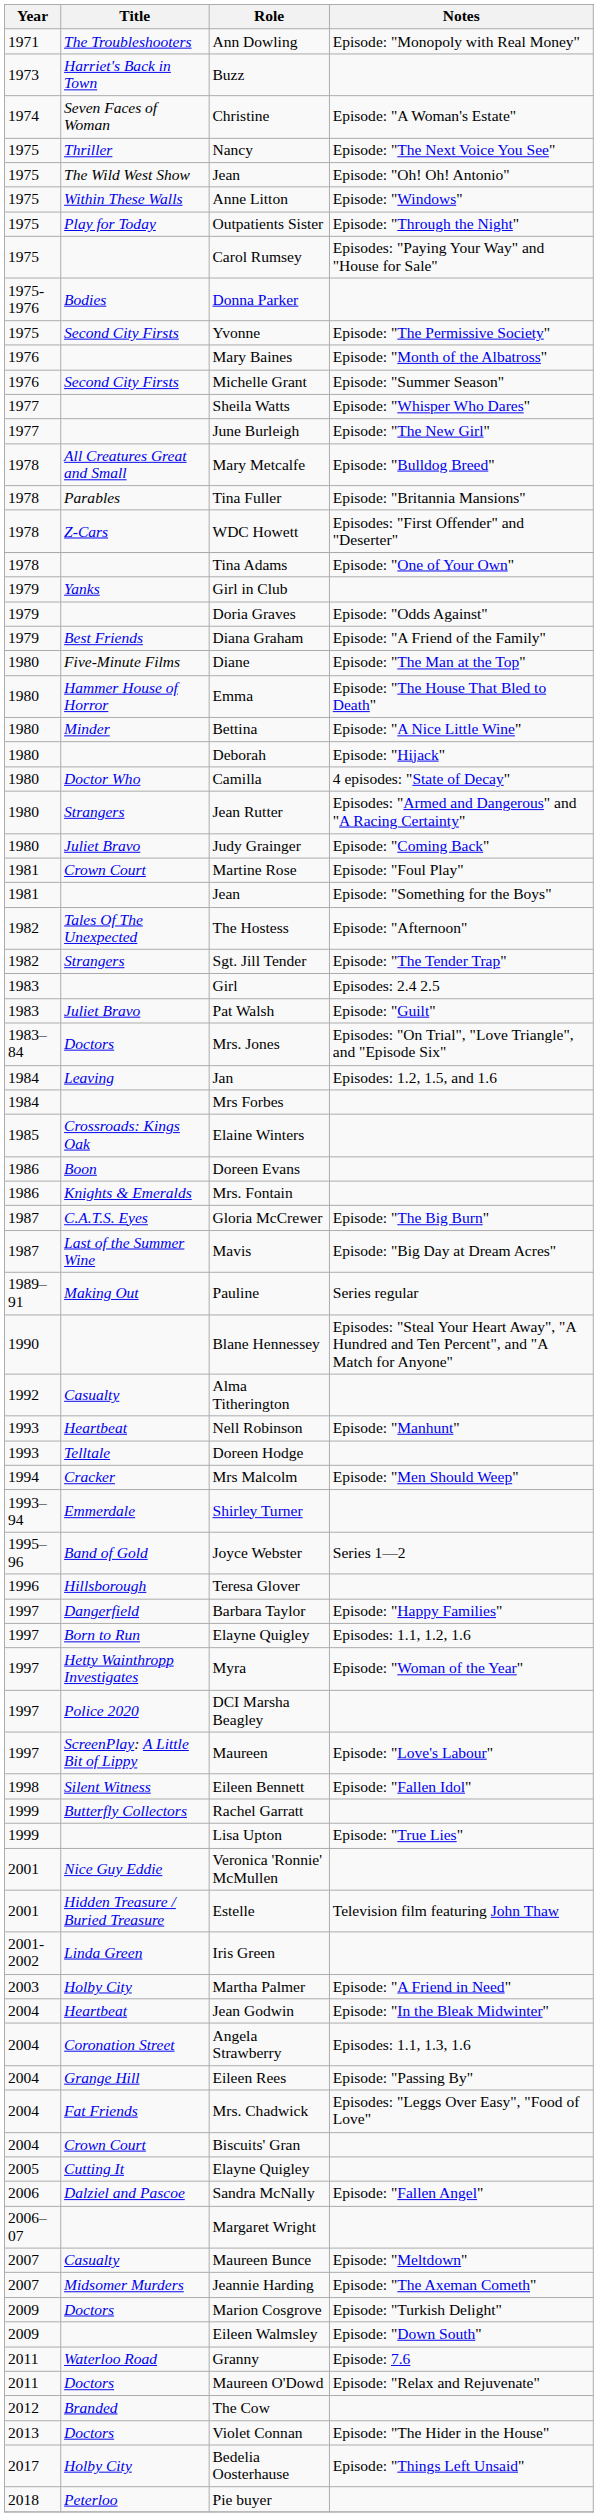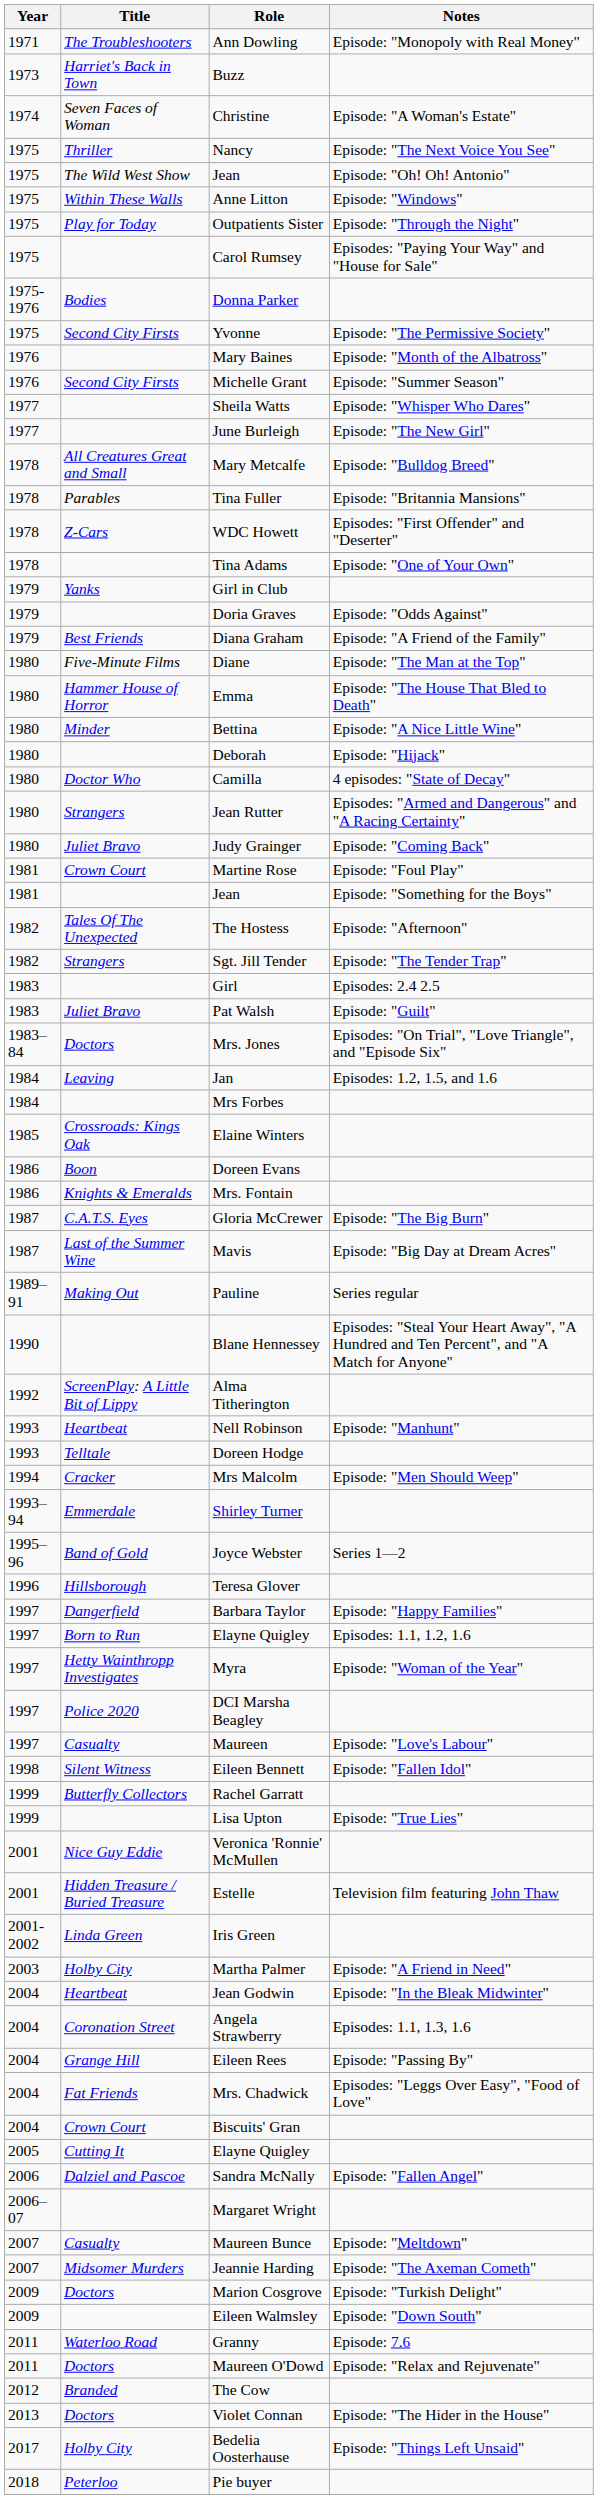Alma Titherington | Title: Casualty -> ScreenPlay: A Little Bit of Lippy
Maureen | Title: ScreenPlay: A Little Bit of Lippy -> Casualty
